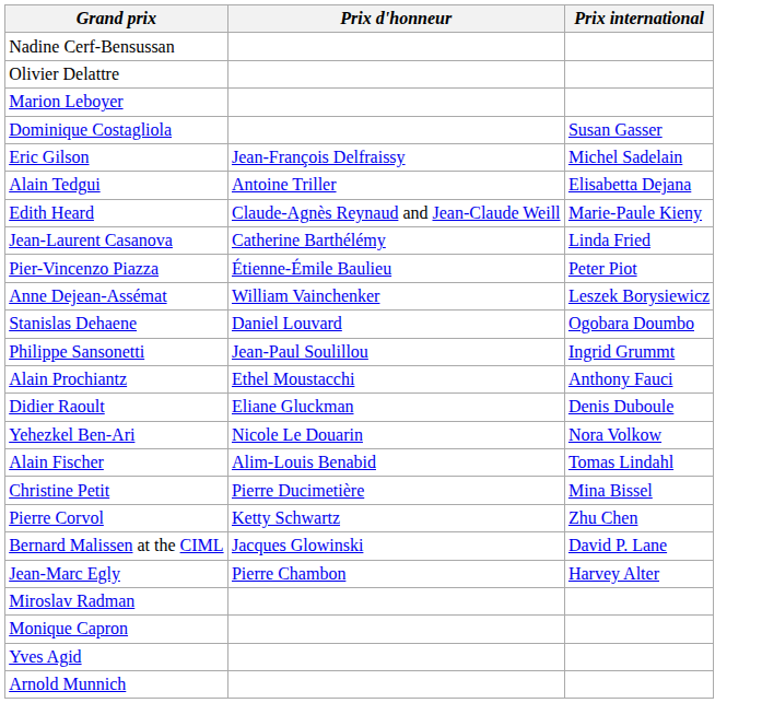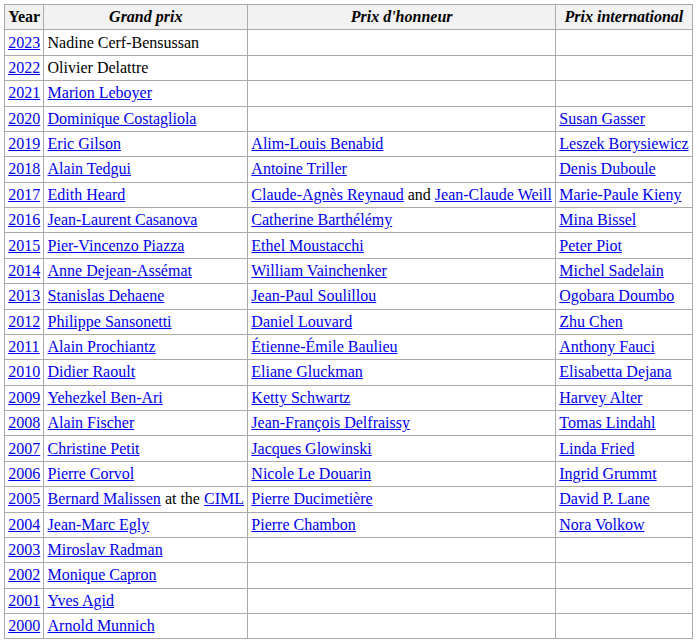+ column: Year | 2023 | 2022 | 2021 | 2020 | 2019 | 2018 | 2017 | 2016 | 2015 | 2014 | 2013 | 2012 | 2011 | 2010 | 2009 | 2008 | 2007 | 2006 | 2005 | 2004 | 2003 | 2002 | 2001 | 2000
Eric Gilson | Prix d'honneur: Jean-François Delfraissy -> Alim-Louis Benabid
Eric Gilson | Prix international: Michel Sadelain -> Leszek Borysiewicz
Alain Tedgui | Prix international: Elisabetta Dejana -> Denis Duboule
Jean-Laurent Casanova | Prix international: Linda Fried -> Mina Bissel
Pier-Vincenzo Piazza | Prix d'honneur: Étienne-Émile Baulieu -> Ethel Moustacchi
Anne Dejean-Assémat | Prix international: Leszek Borysiewicz -> Michel Sadelain
Stanislas Dehaene | Prix d'honneur: Daniel Louvard -> Jean-Paul Soulillou
Philippe Sansonetti | Prix d'honneur: Jean-Paul Soulillou -> Daniel Louvard
Philippe Sansonetti | Prix international: Ingrid Grummt -> Zhu Chen
Alain Prochiantz | Prix d'honneur: Ethel Moustacchi -> Étienne-Émile Baulieu
Didier Raoult | Prix international: Denis Duboule -> Elisabetta Dejana
Yehezkel Ben-Ari | Prix d'honneur: Nicole Le Douarin -> Ketty Schwartz
Yehezkel Ben-Ari | Prix international: Nora Volkow -> Harvey Alter
Alain Fischer | Prix d'honneur: Alim-Louis Benabid -> Jean-François Delfraissy
Christine Petit | Prix d'honneur: Pierre Ducimetière -> Jacques Glowinski
Christine Petit | Prix international: Mina Bissel -> Linda Fried
Pierre Corvol | Prix d'honneur: Ketty Schwartz -> Nicole Le Douarin
Pierre Corvol | Prix international: Zhu Chen -> Ingrid Grummt
Bernard Malissen at the CIML | Prix d'honneur: Jacques Glowinski -> Pierre Ducimetière
Jean-Marc Egly | Prix international: Harvey Alter -> Nora Volkow
